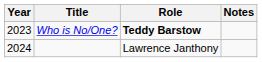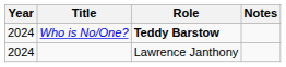Who is No/One? | Year: 2023 -> 2024
